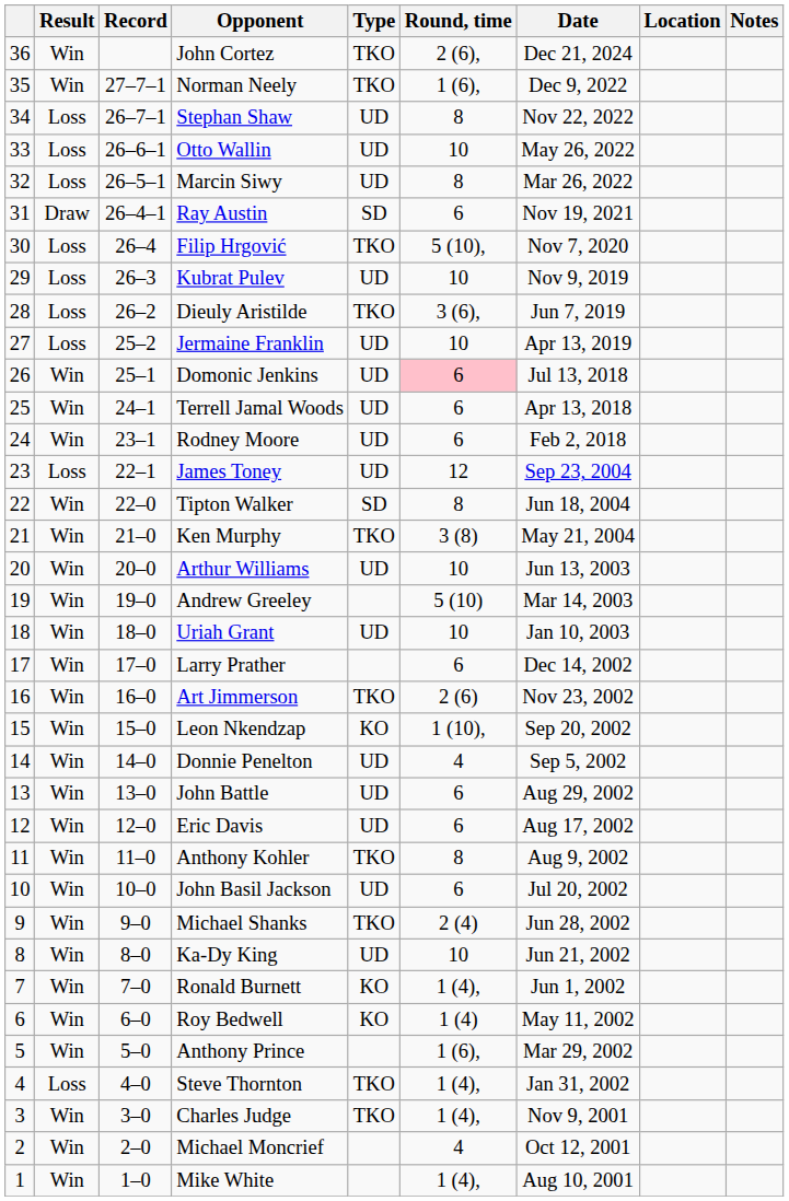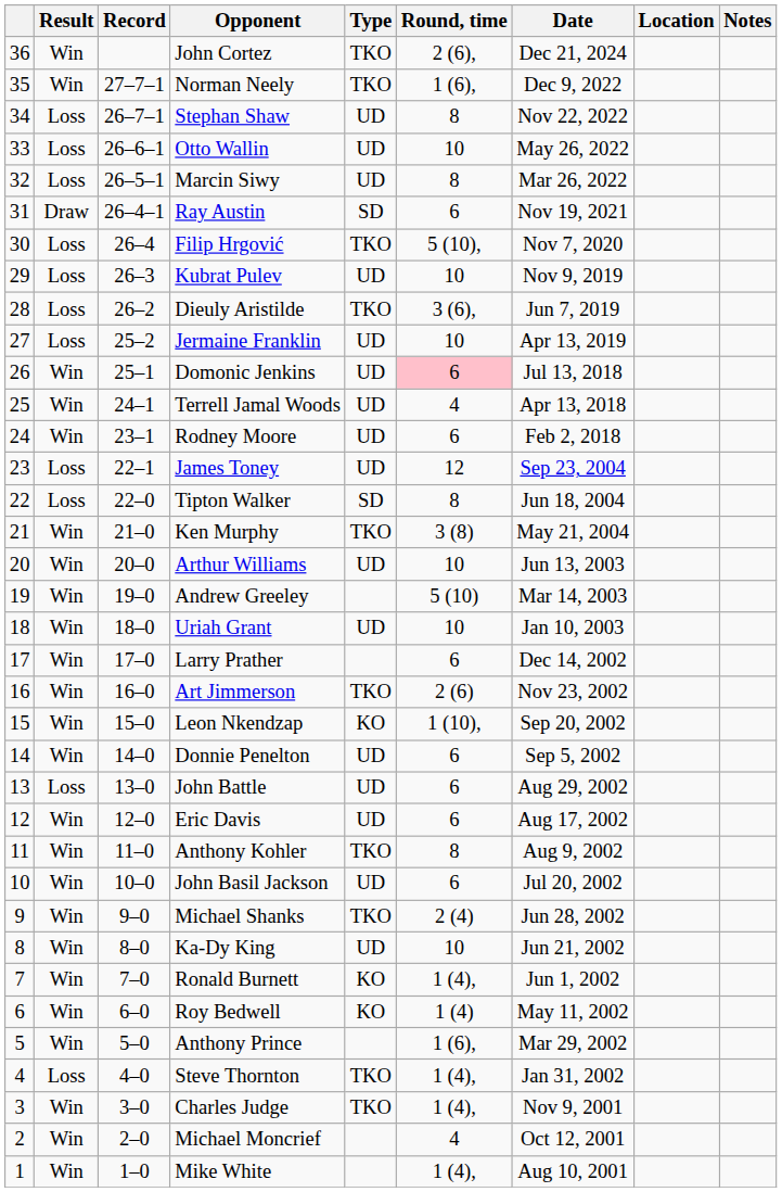Terrell Jamal Woods | Round, time: 6 -> 4
Tipton Walker | Result: Win -> Loss
Donnie Penelton | Round, time: 4 -> 6
John Battle | Result: Win -> Loss
